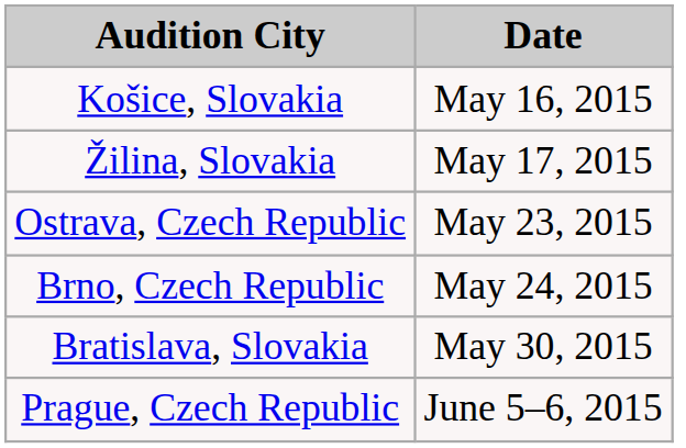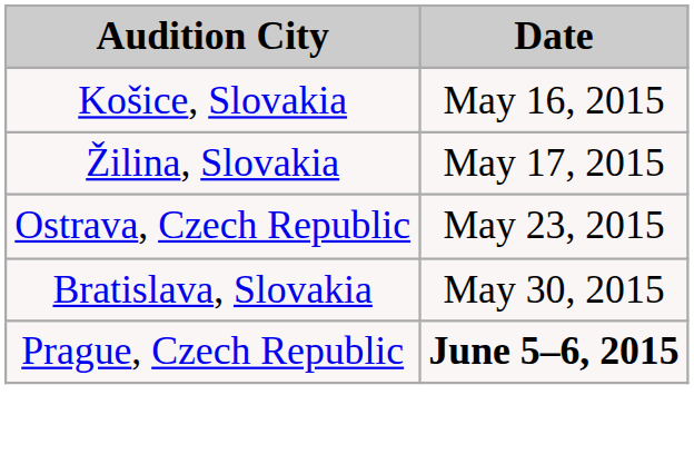- row: Brno, Czech Republic | May 24, 2015
Prague, Czech Republic | Date: normal -> bold
